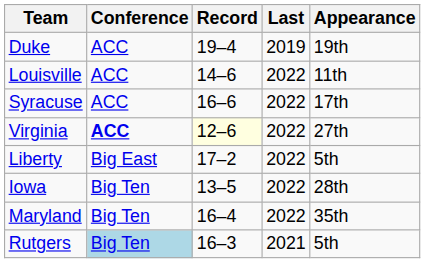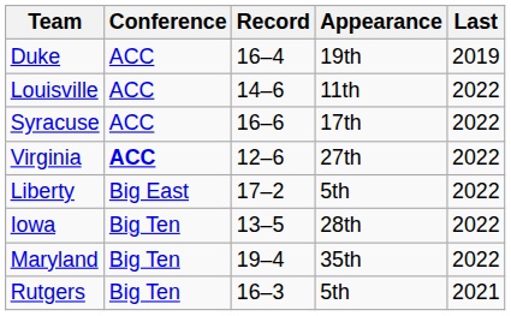columns swapped: Appearance <-> Last
Duke | Record: 19–4 -> 16–4
Virginia | Record: lightyellow background -> no background
Maryland | Record: 16–4 -> 19–4
Rutgers | Conference: lightblue background -> no background
